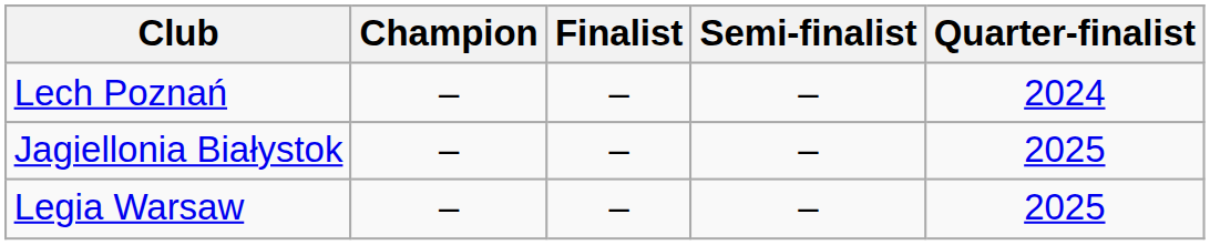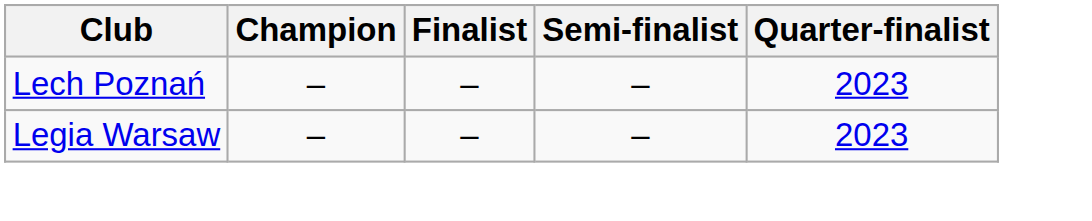Lech Poznań | Quarter-finalist: 2024 -> 2023
- row: Jagiellonia Białystok | – | – | – | 2025
Legia Warsaw | Quarter-finalist: 2025 -> 2023
